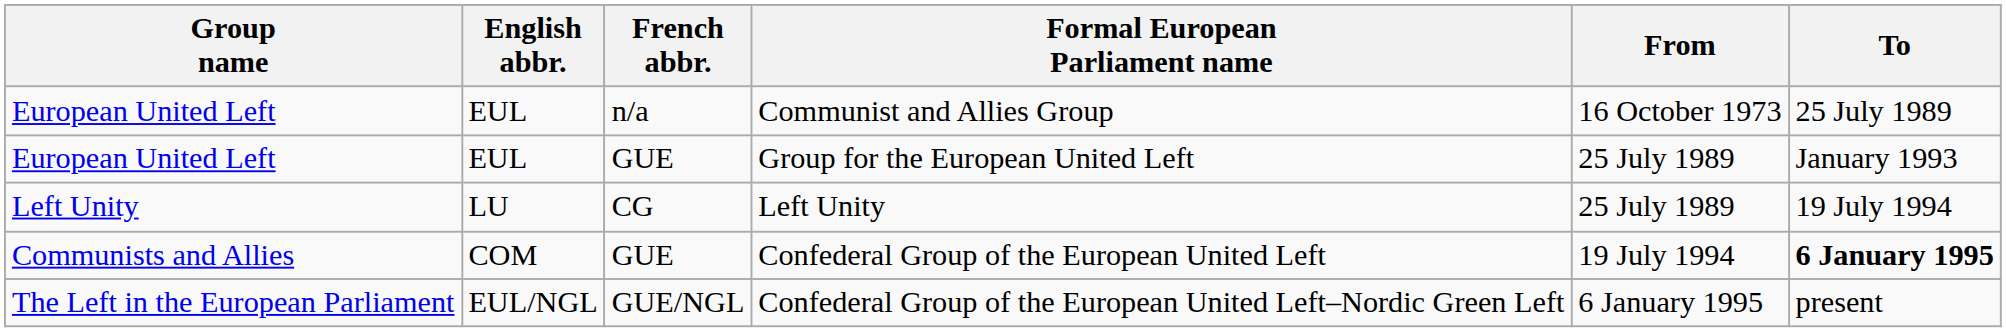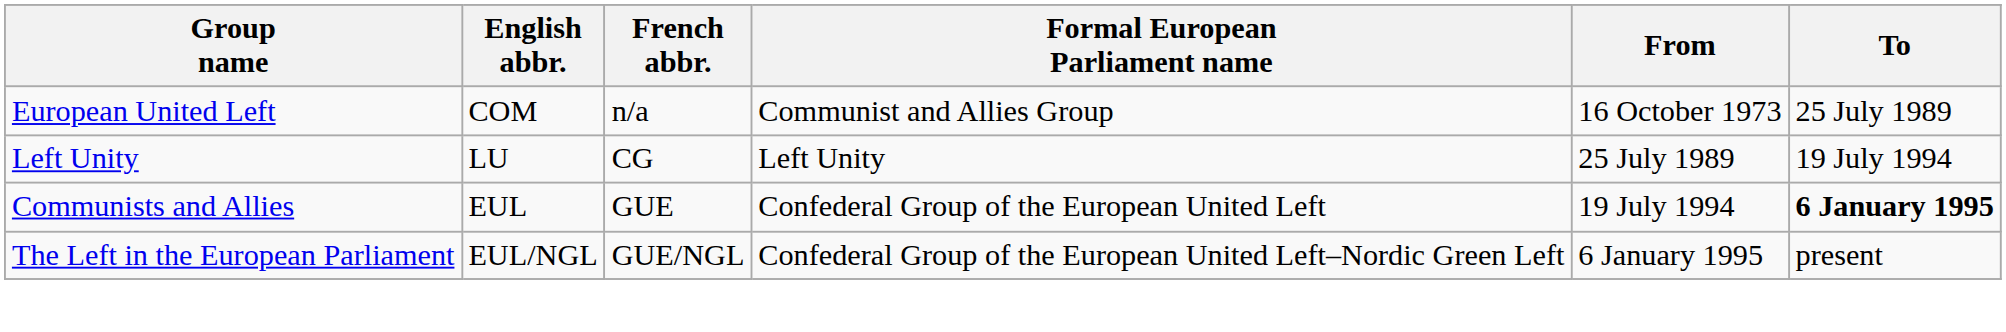Communist and Allies Group | English abbr.: EUL -> COM
- row: European United Left | EUL | GUE | Group for the European United Left | 25 July 1989 | January 1993
Confederal Group of the European United Left | English abbr.: COM -> EUL
